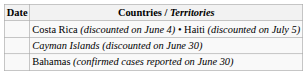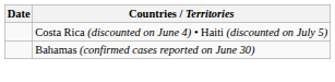- row: Cayman Islands (discounted on June 30)
